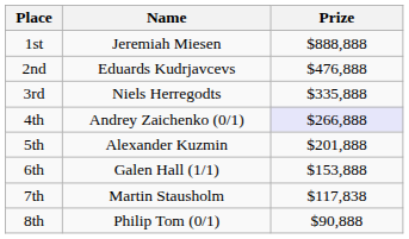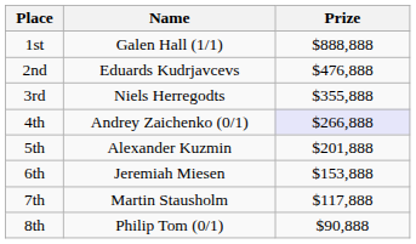1st | Name: Jeremiah Miesen -> Galen Hall (1/1)
3rd | Prize: $335,888 -> $355,888
6th | Name: Galen Hall (1/1) -> Jeremiah Miesen
7th | Prize: $117,838 -> $117,888
